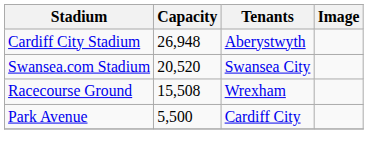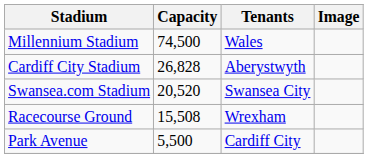+ row: Millennium Stadium | 74,500 | Wales
Cardiff City Stadium | Capacity: 26,948 -> 26,828
